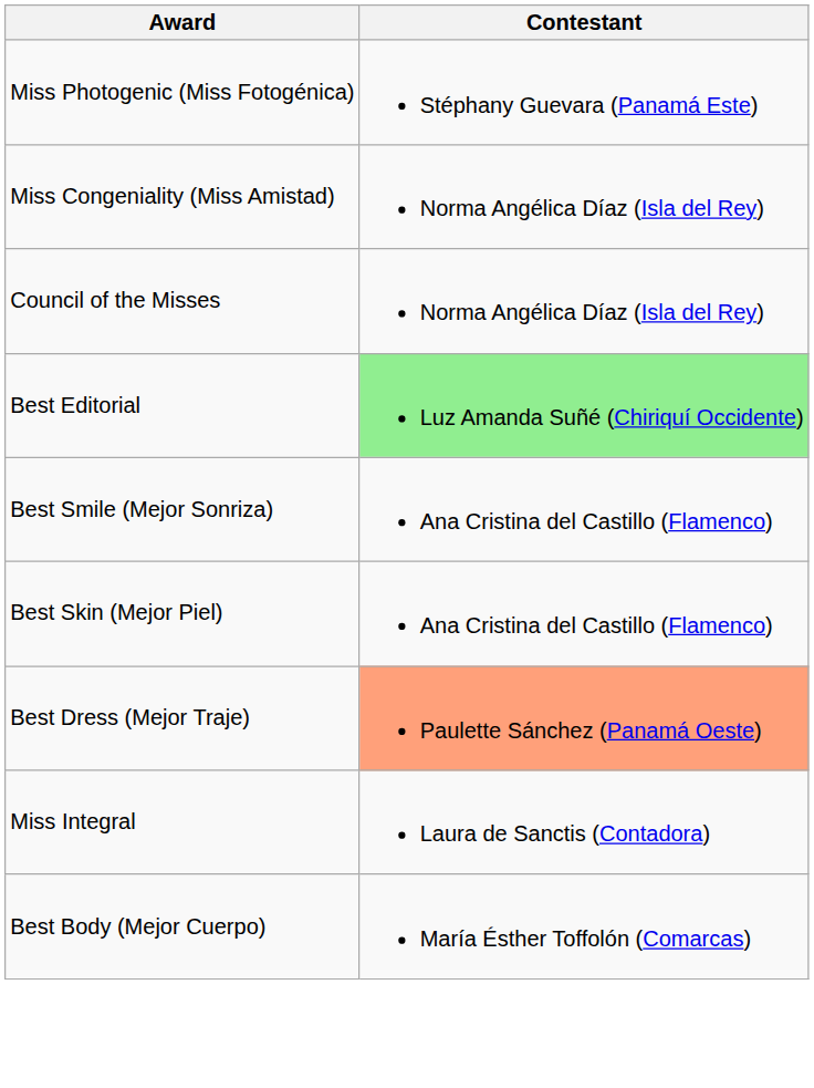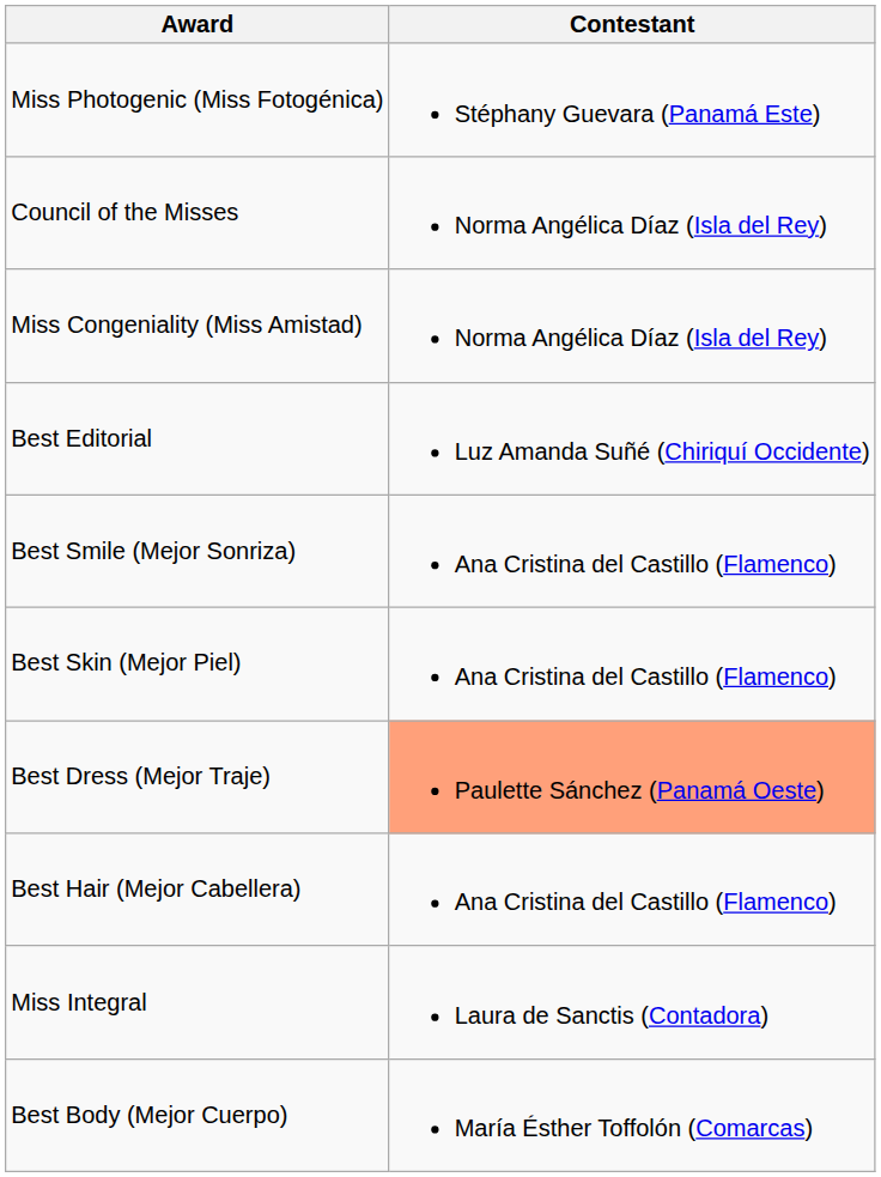rows swapped: Miss Congeniality (Miss Amistad) <-> Council of the Misses
Best Editorial | Contestant: lightgreen background -> no background
+ row: Best Hair (Mejor Cabellera) | Ana Cristina del Castillo (Flamenco)
